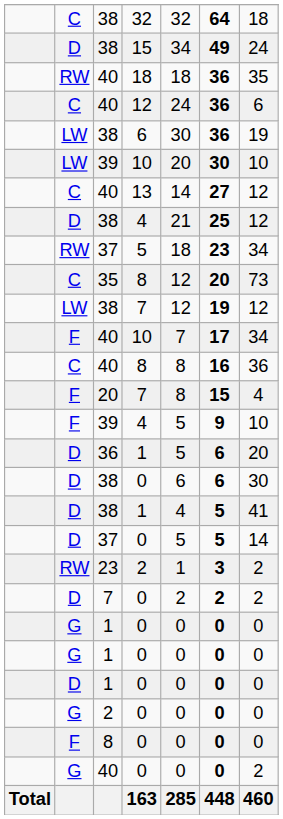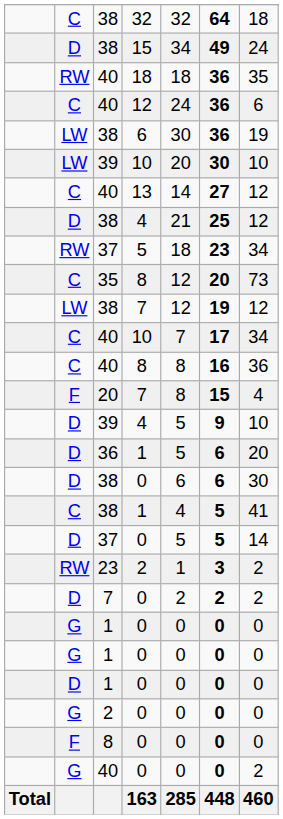40 / 10 | column 2: F -> C
39 / 4 | column 2: F -> D
38 / 1 | column 2: D -> C
